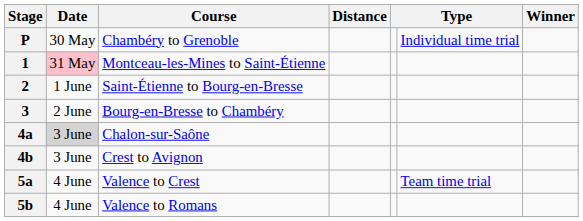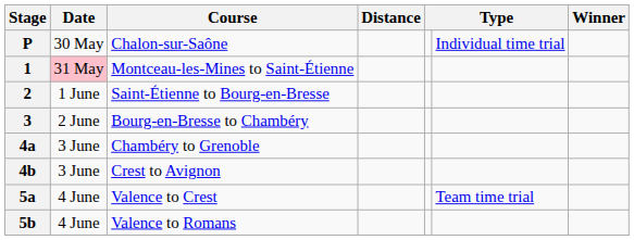P | Course: Chambéry to Grenoble -> Chalon-sur-Saône
4a | Date: lightgrey background -> no background
4a | Course: Chalon-sur-Saône -> Chambéry to Grenoble
